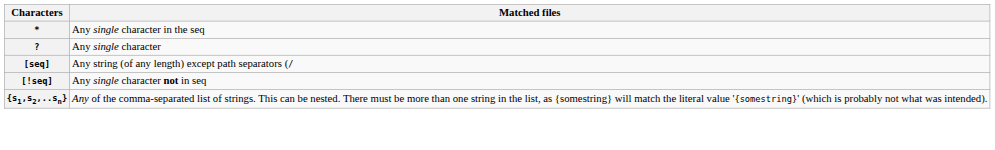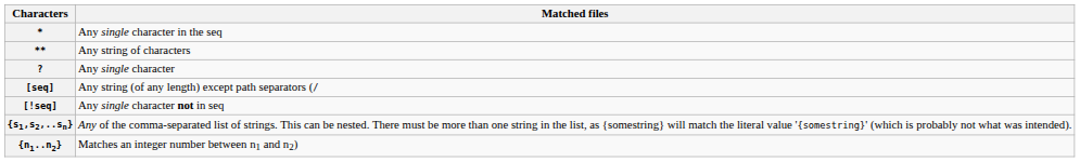+ row: ** | Any string of characters
+ row: {n1..n2} | Matches an integer number between n1 and n2)
